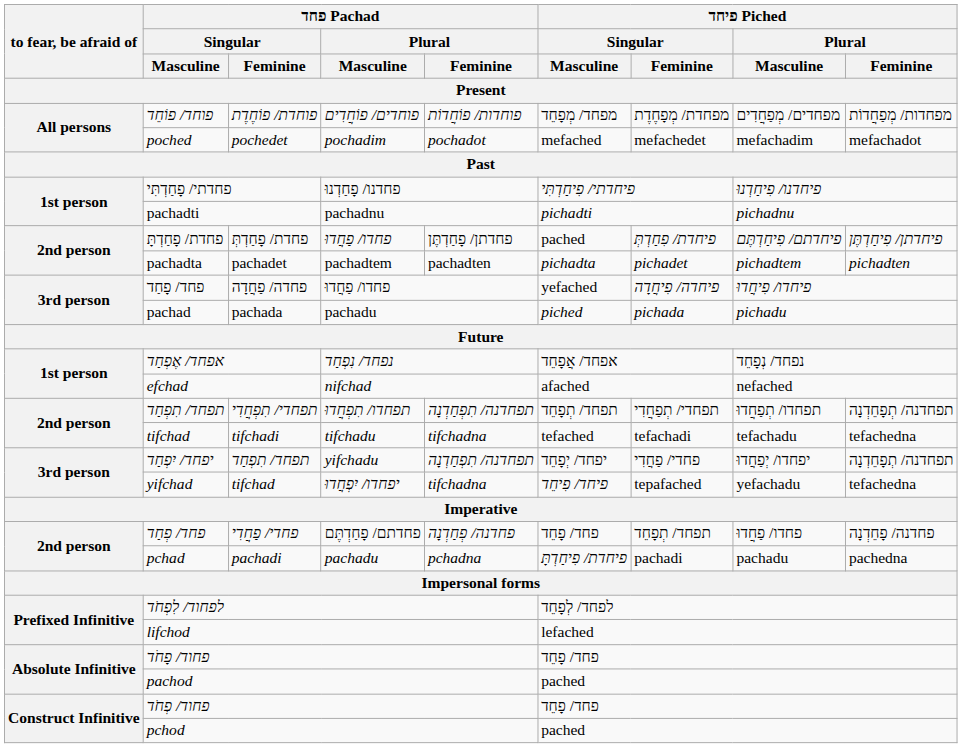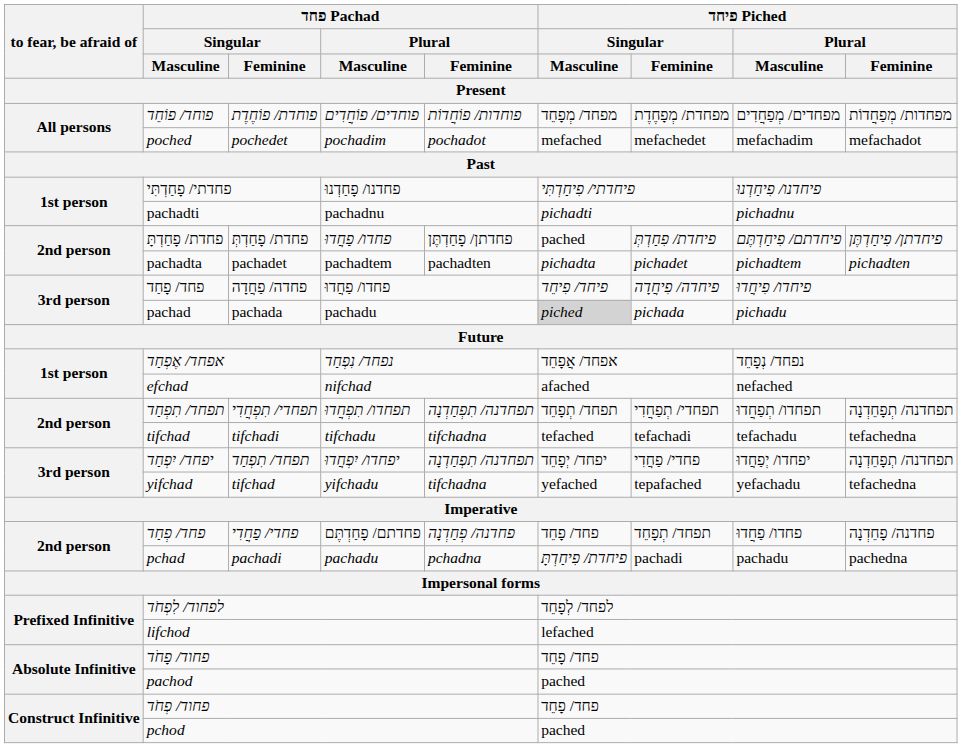פחד/ פָחַד | פיחד Piched / Singular / Masculine: yefached -> פיחד/ פִיחֵד
pachad | פיחד Piched / Singular / Masculine: no background -> lightgrey background
יפחד/ יִפְחַד | פחד Pachad / Plural / Masculine: yifchadu -> יפחדו/ יִפְחֲדוּ
yifchad | פחד Pachad / Plural / Masculine: יפחדו/ יִפְחֲדוּ -> yifchadu
yifchad | פיחד Piched / Singular / Masculine: פיחד/ פִיחֵד -> yefached
